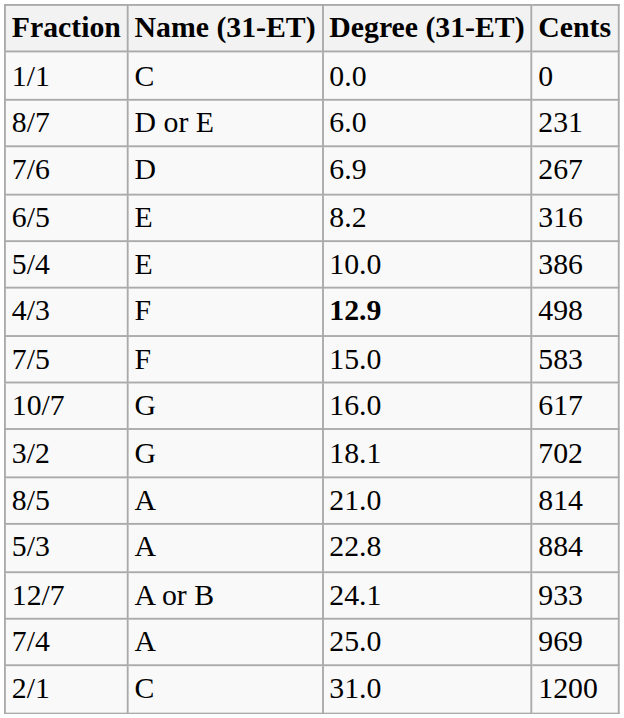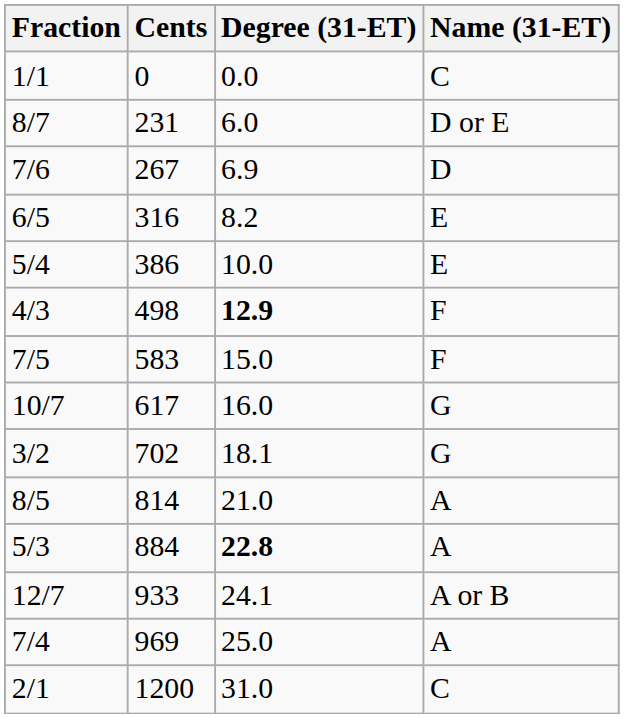columns swapped: Cents <-> Name (31-ET)
5/3 | Degree (31-ET): normal -> bold
